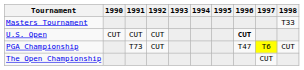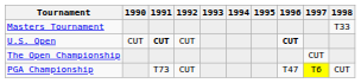U.S. Open | 1991: normal -> bold
rows swapped: The Open Championship <-> PGA Championship
